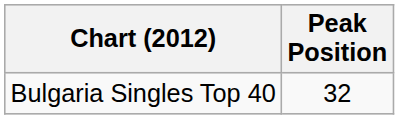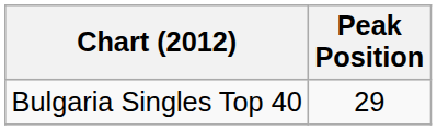Bulgaria Singles Top 40 | Peak Position: 32 -> 29
